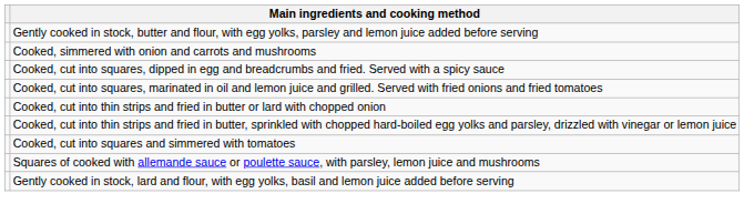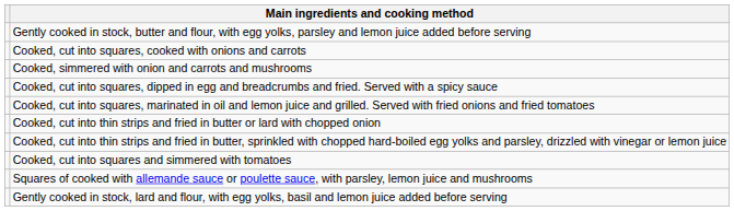+ row: Cooked, cut into squares, cooked with onions and carrots
